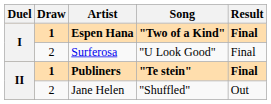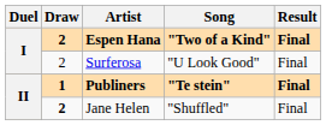Espen Hana | Draw: 1 -> 2
Jane Helen | Draw: normal -> bold
Jane Helen | Result: Out -> Final
